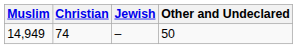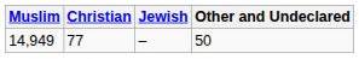14,949 | Christian: 74 -> 77
